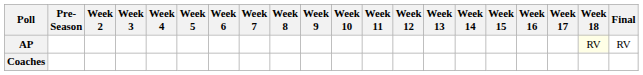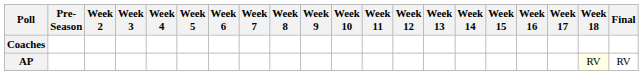rows swapped: AP <-> Coaches
